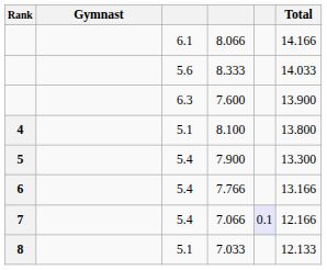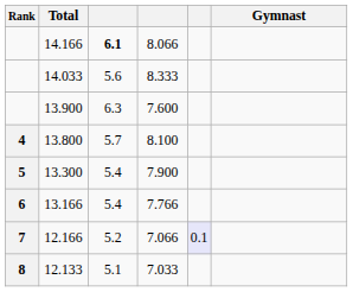columns swapped: Gymnast <-> Total
8.066 | column 3: normal -> bold
8.100 | column 3: 5.1 -> 5.7
7.066 | column 3: 5.4 -> 5.2
